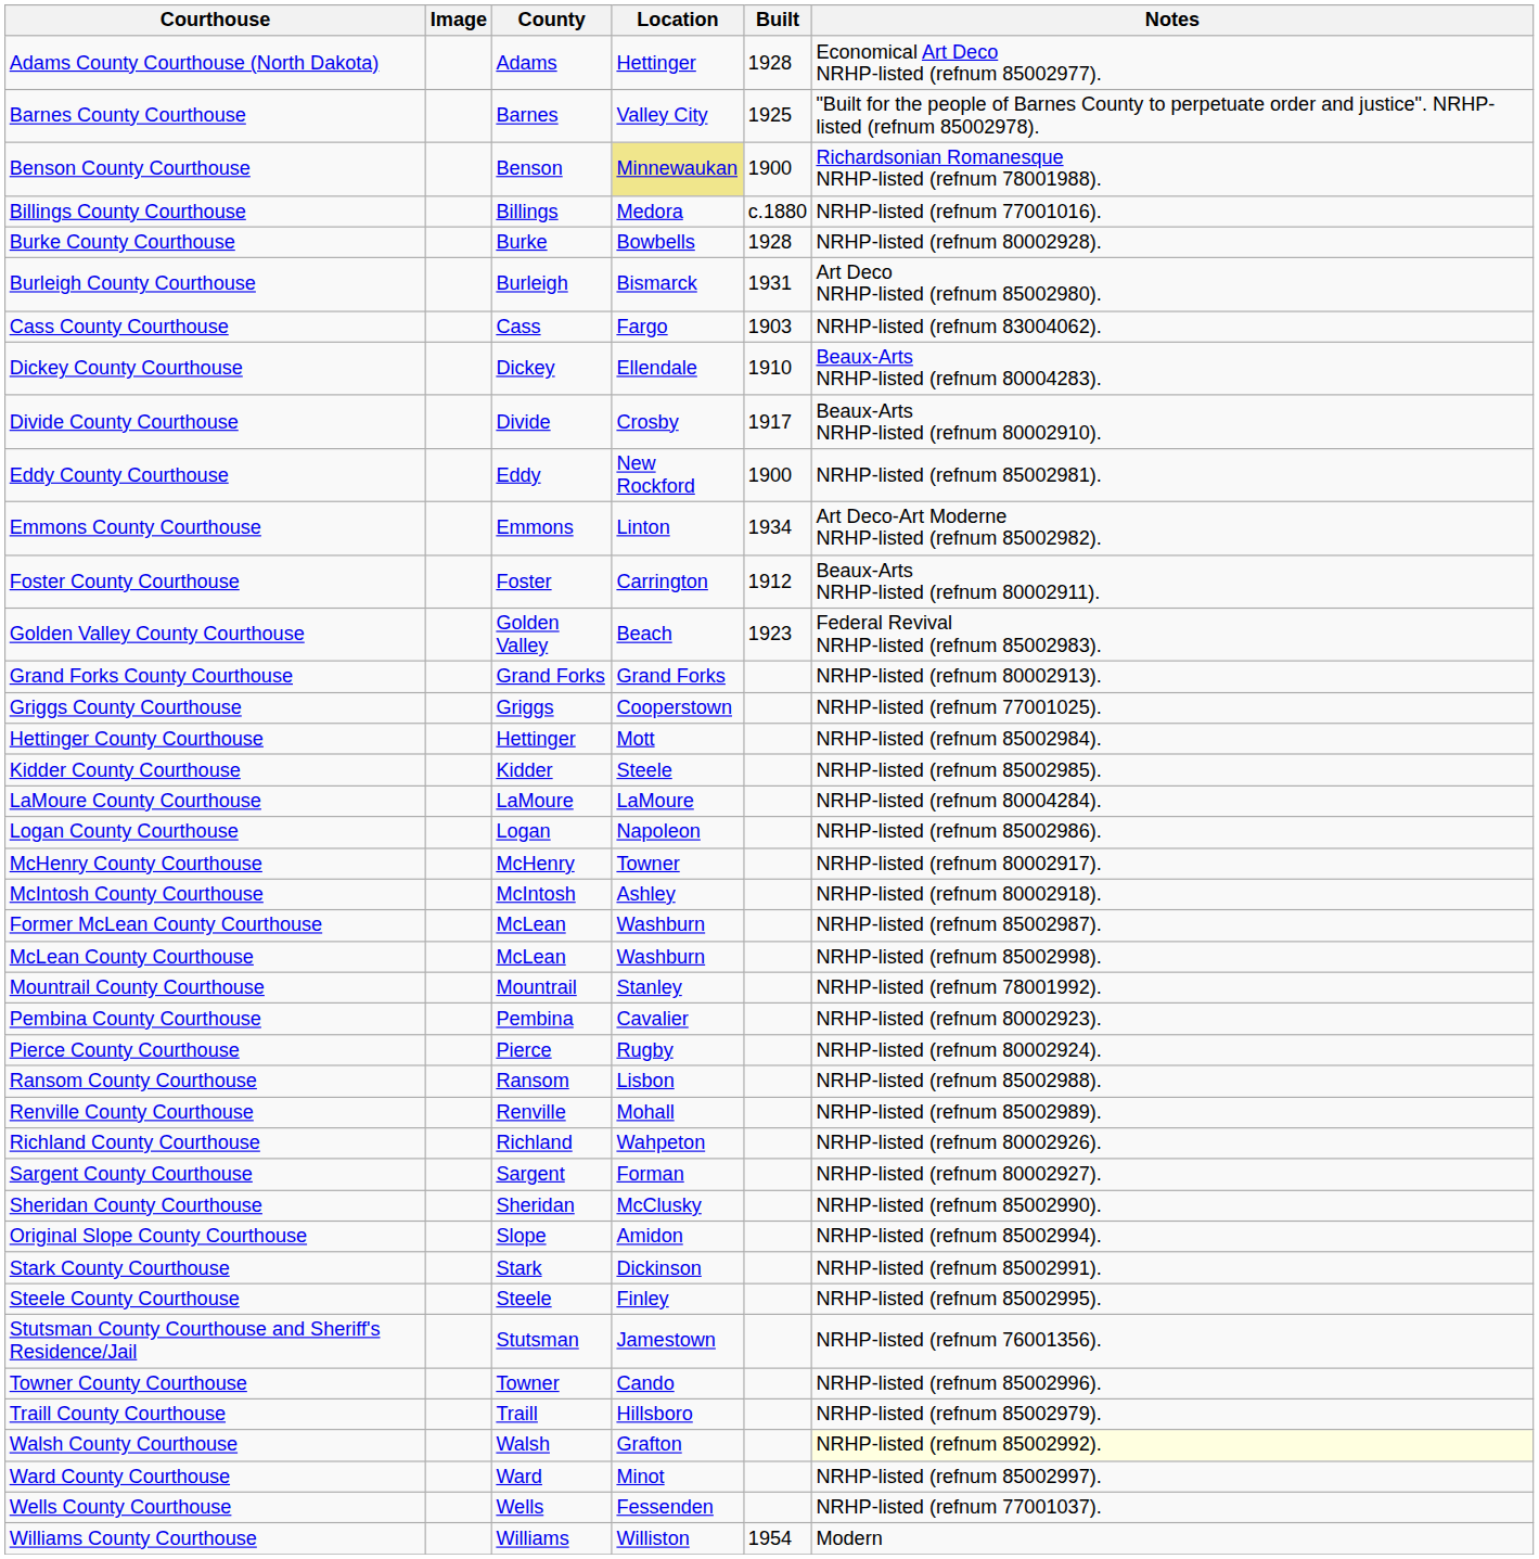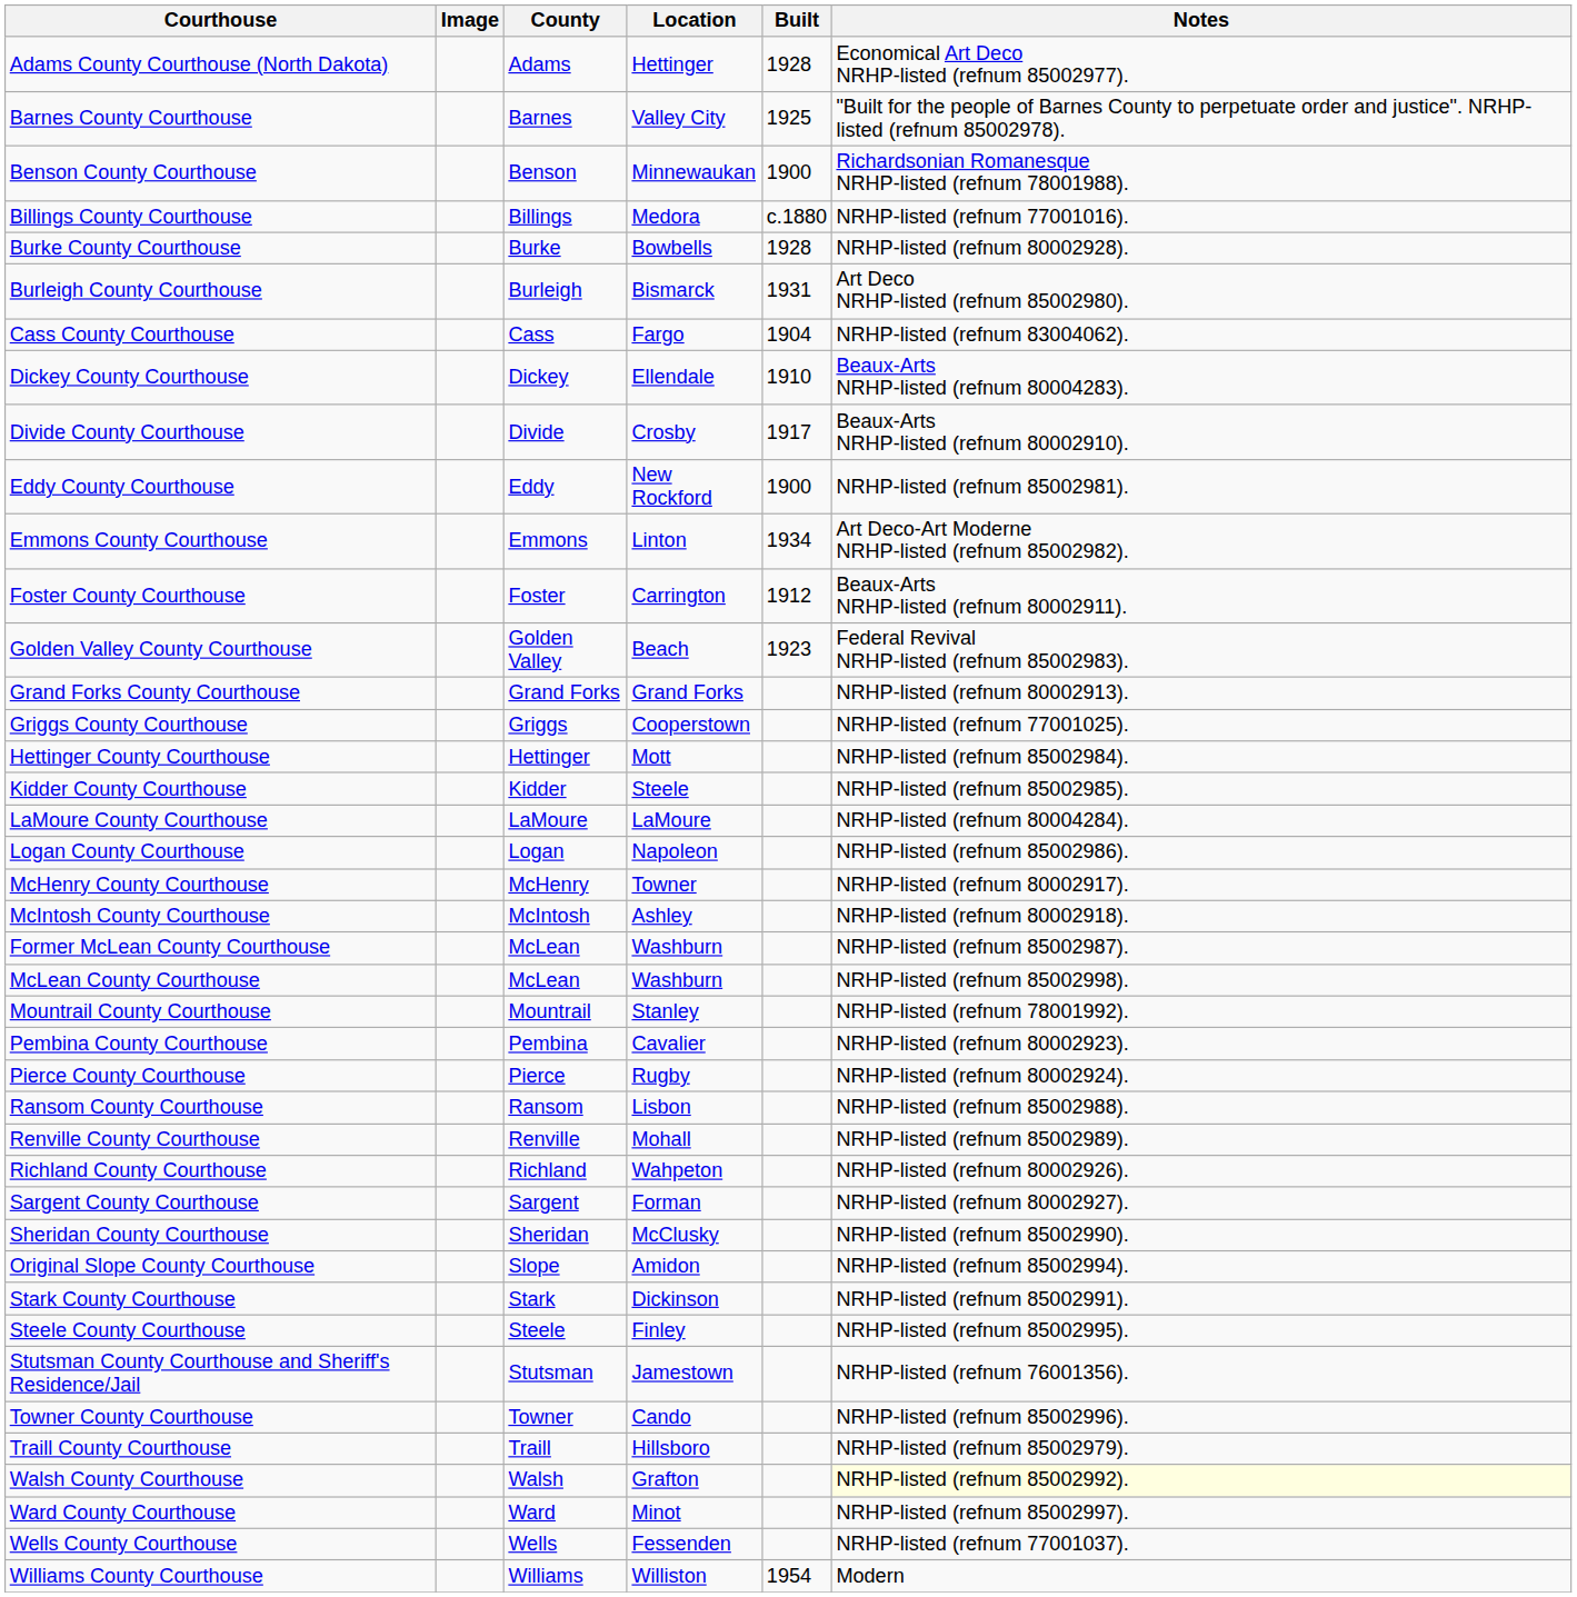Benson County Courthouse | Location: khaki background -> no background
Cass County Courthouse | Built: 1903 -> 1904
